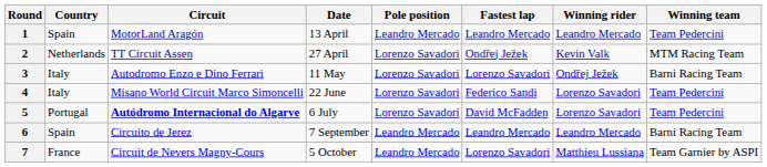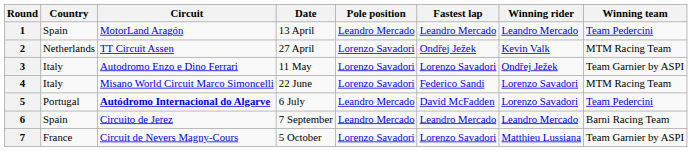3 | Winning team: Barni Racing Team -> Team Garnier by ASPI
4 | Winning team: Team Pedercini -> MTM Racing Team
5 | Pole position: Lorenzo Savadori -> Leandro Mercado
7 | Pole position: Leandro Mercado -> Lorenzo Savadori
